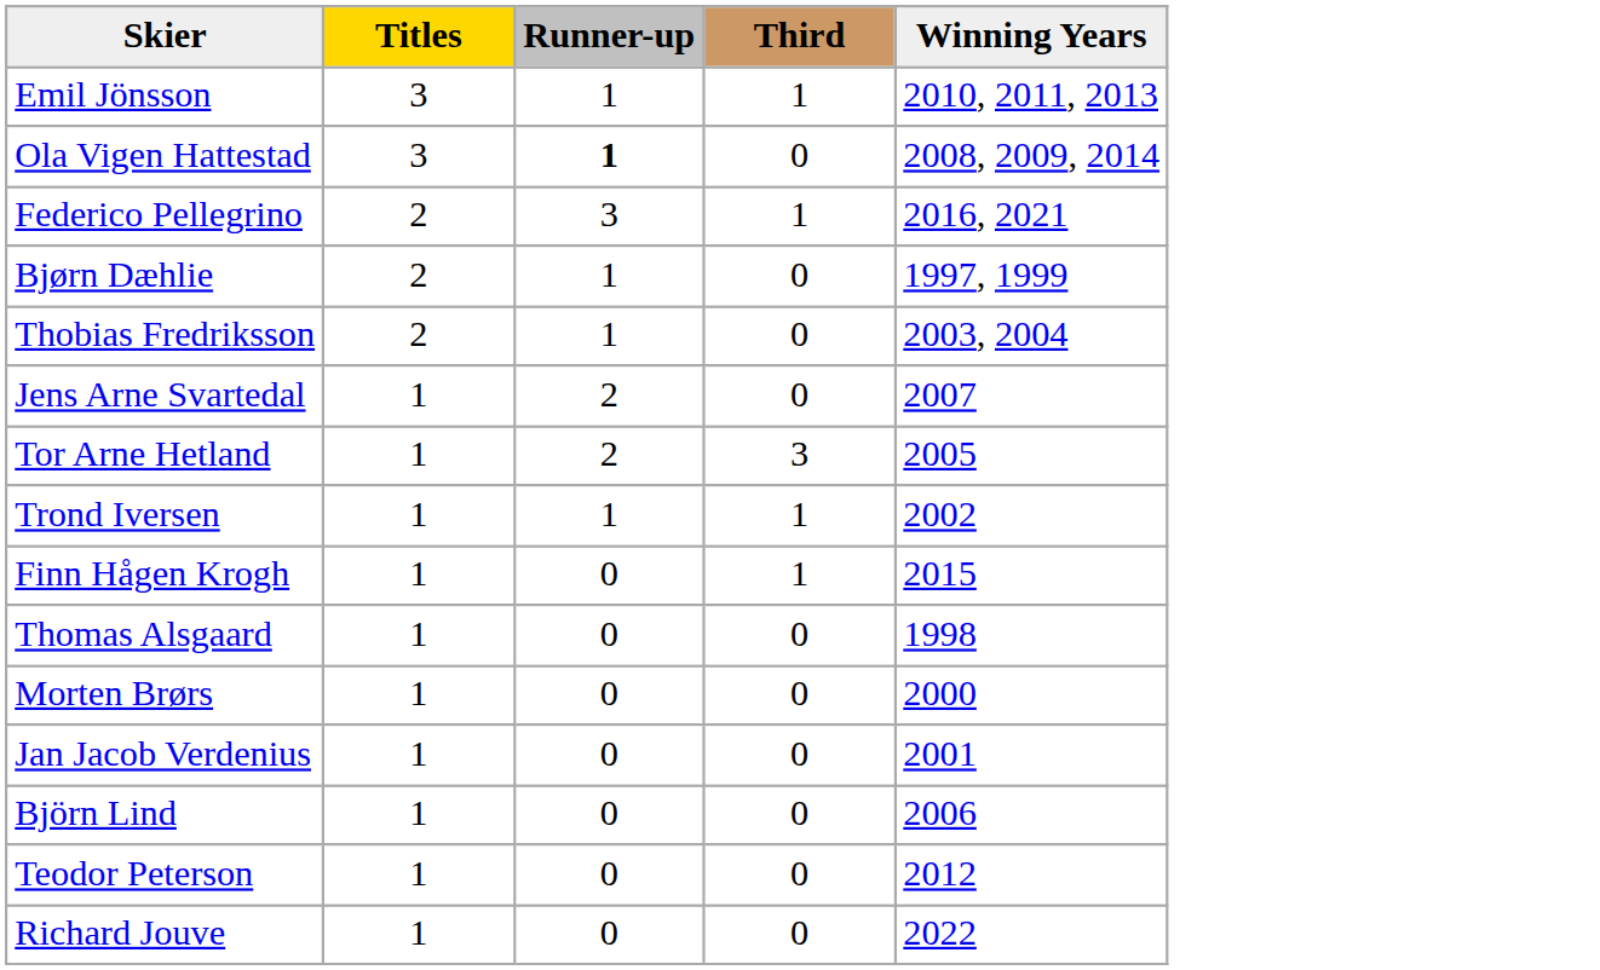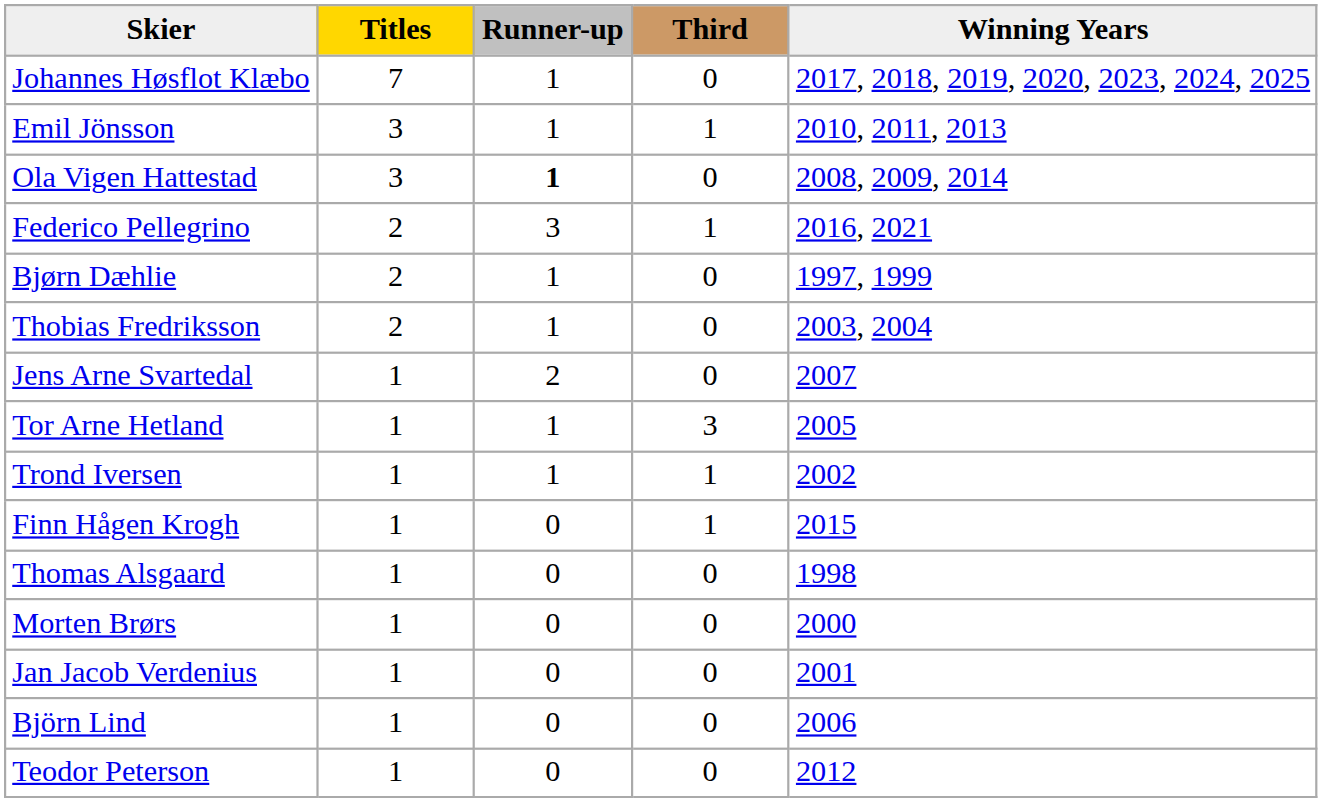+ row: Johannes Høsflot Klæbo | 7 | 1 | 0 | 2017, 2018, 2019, 2020, 2023, 2024, 2025
Tor Arne Hetland | Runner-up: 2 -> 1
- row: Richard Jouve | 1 | 0 | 0 | 2022
